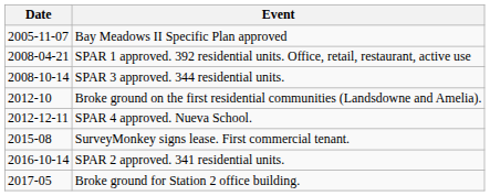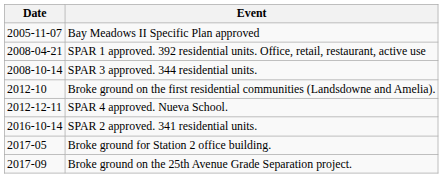- row: 2015-08 | SurveyMonkey signs lease. First commercial tenant.
+ row: 2017-09 | Broke ground on the 25th Avenue Grade Separation project.
